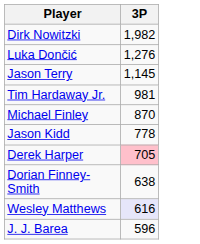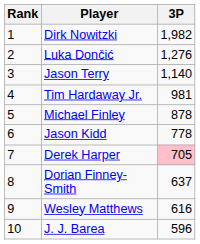+ column: Rank | 1 | 2 | 3 | 4 | 5 | 6 | 7 | 8 | 9 | 10
Jason Terry | 3P: 1,145 -> 1,140
Michael Finley | 3P: 870 -> 878
Dorian Finney-Smith | 3P: 638 -> 637
Wesley Matthews | 3P: lavender background -> no background
